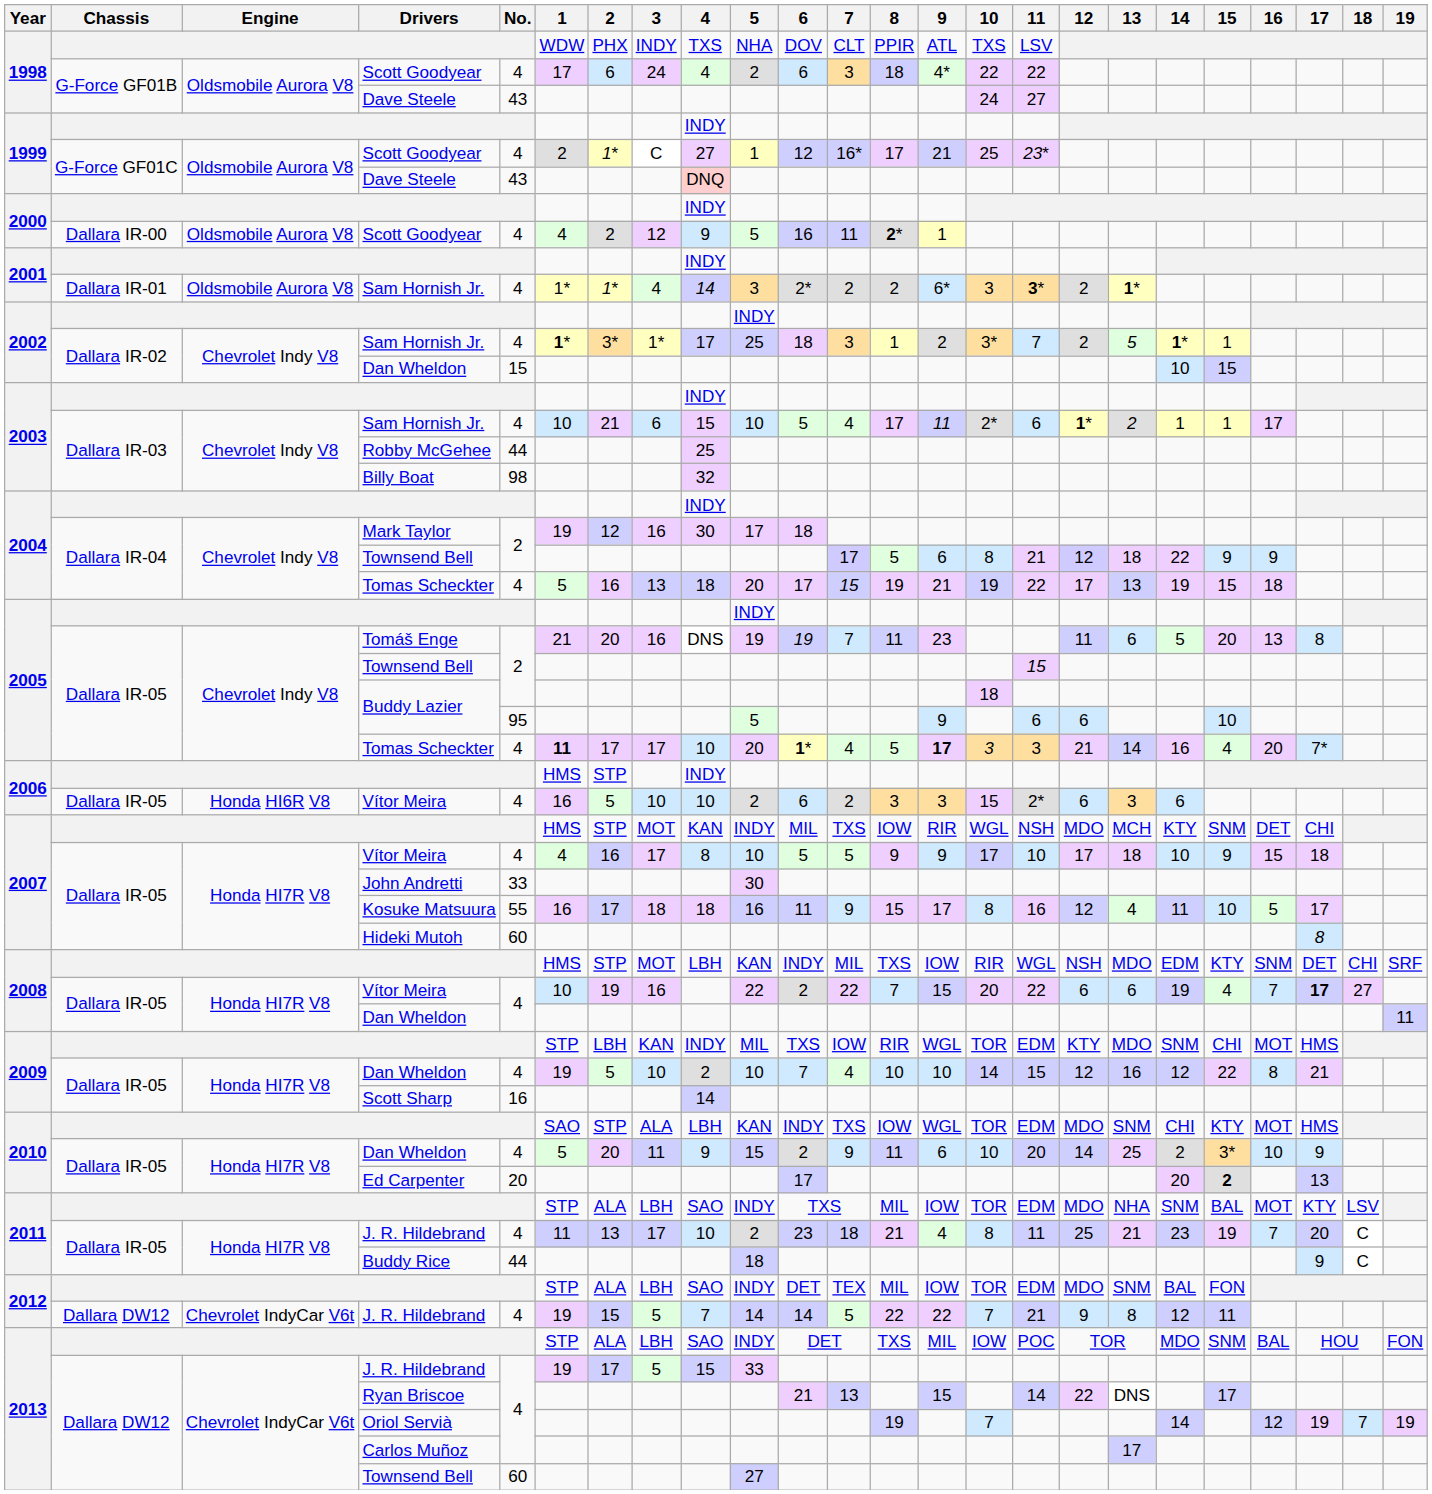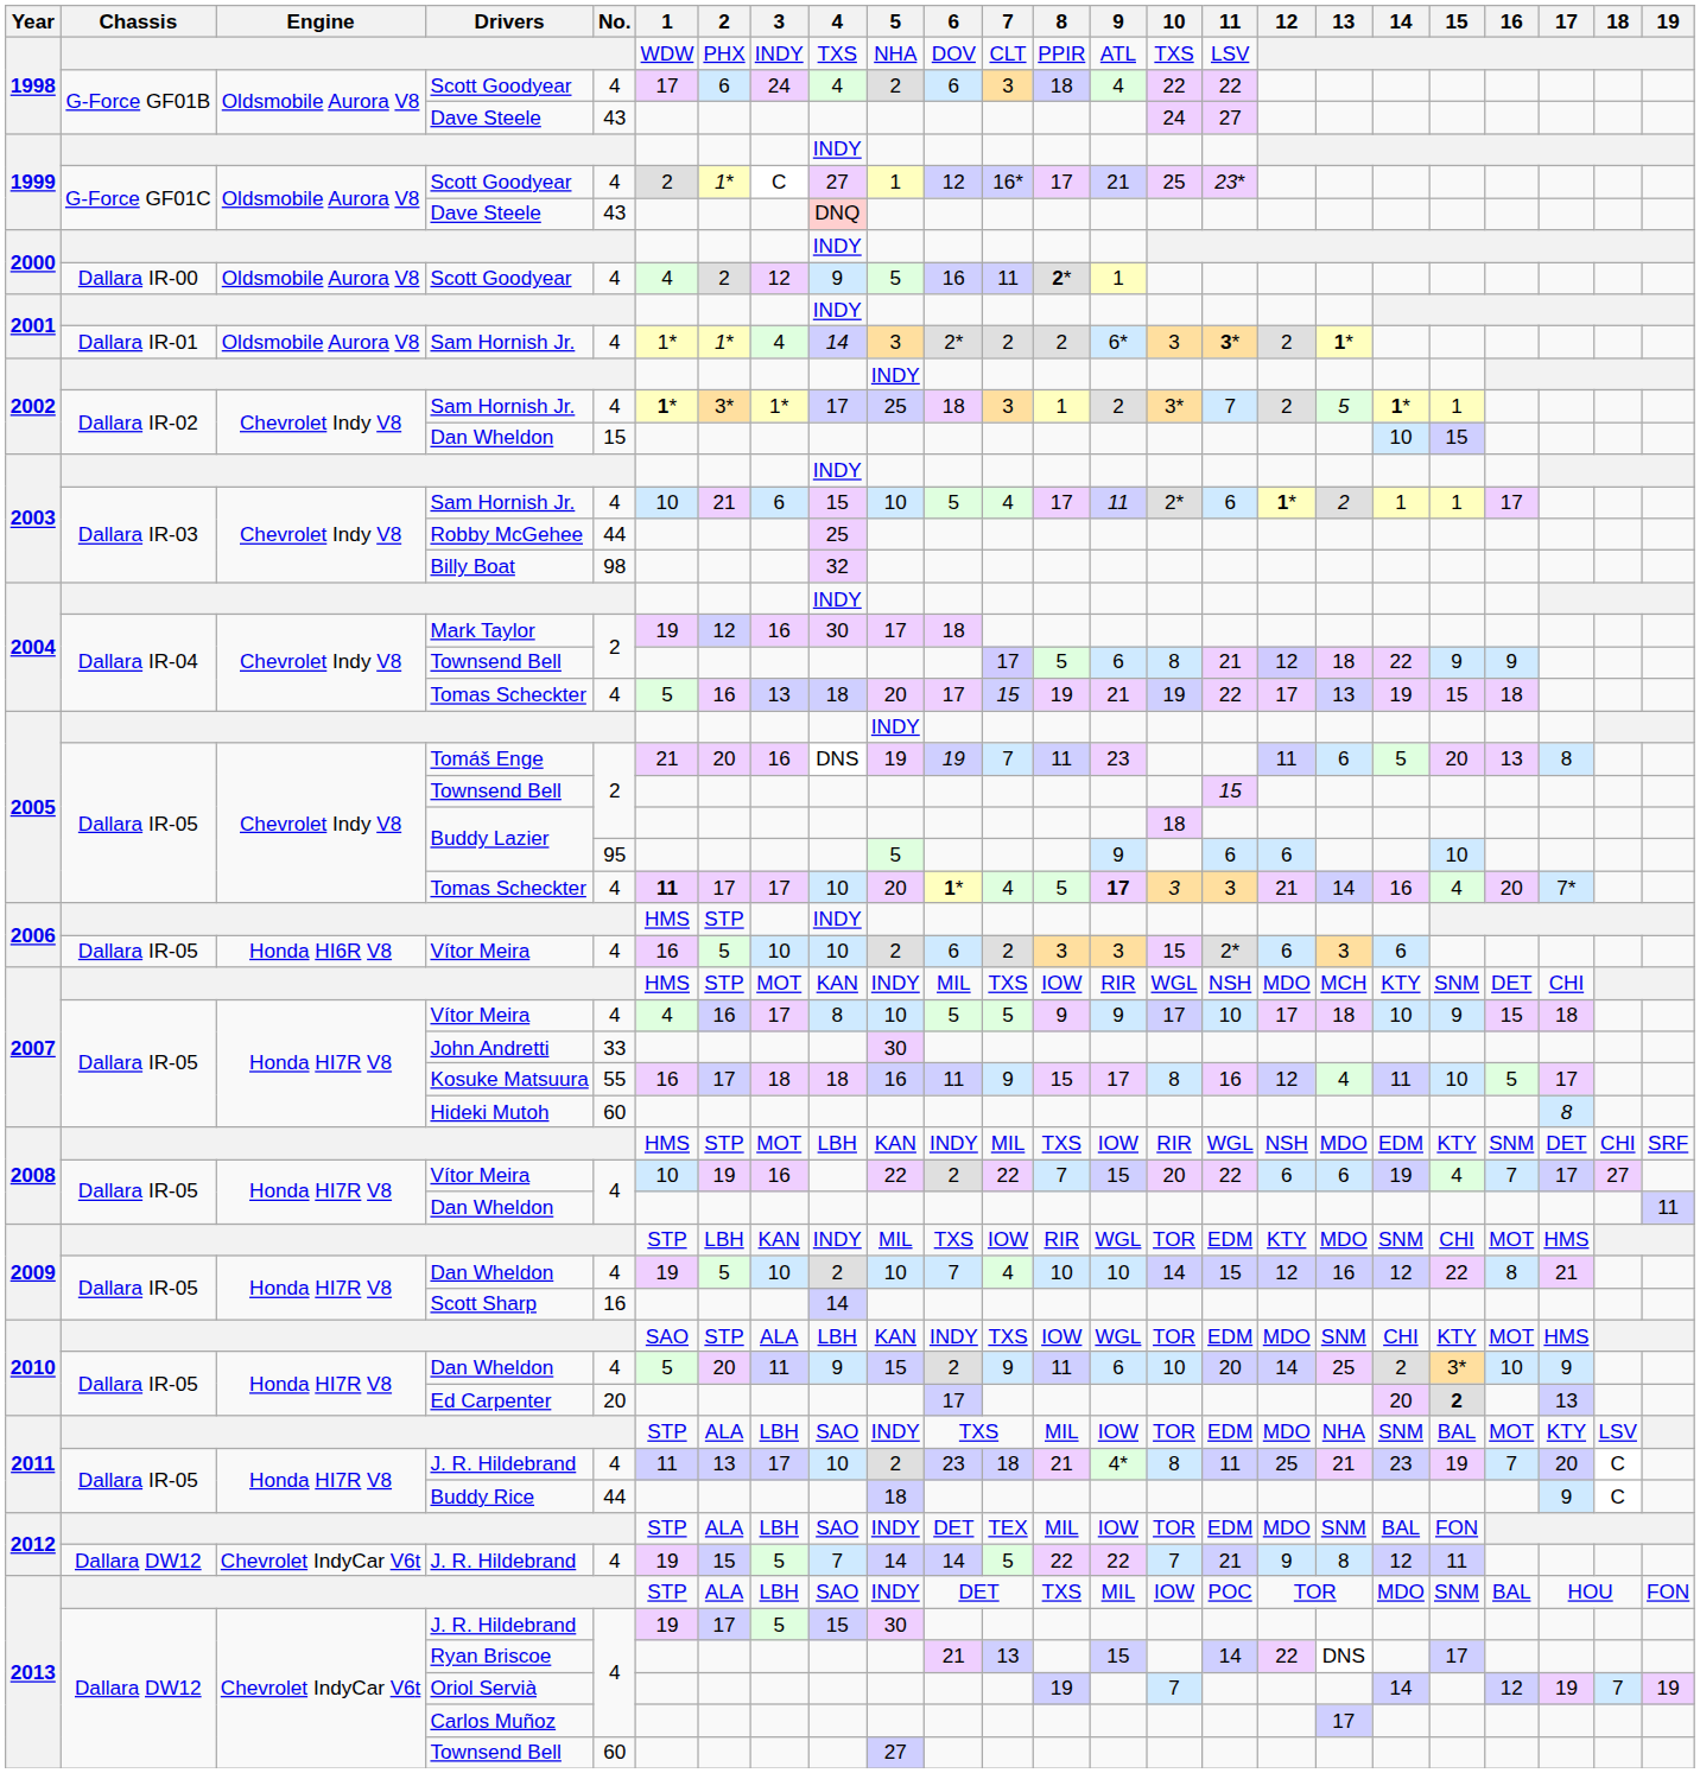1998 / Scott Goodyear | 9: 4* -> 4
2008 / Vítor Meira | 17: bold -> normal
2011 / J. R. Hildebrand | 9: 4 -> 4*
2013 / J. R. Hildebrand | 5: 33 -> 30
